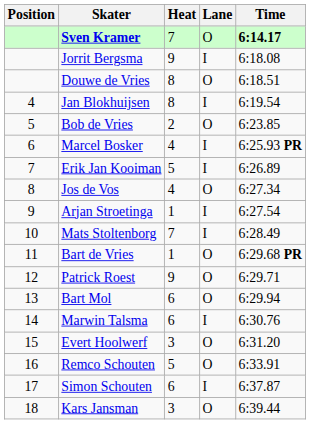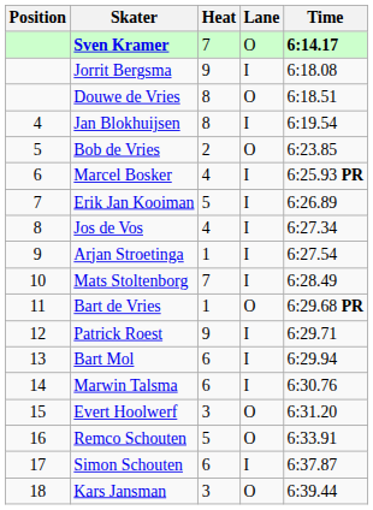Jos de Vos | Lane: O -> I
Patrick Roest | Lane: O -> I
Bart Mol | Lane: O -> I
